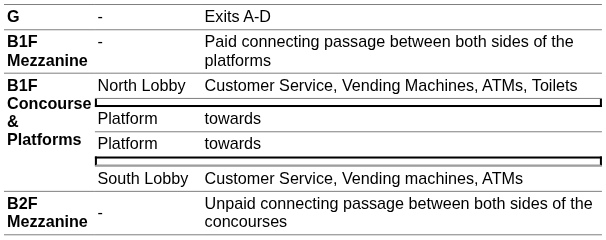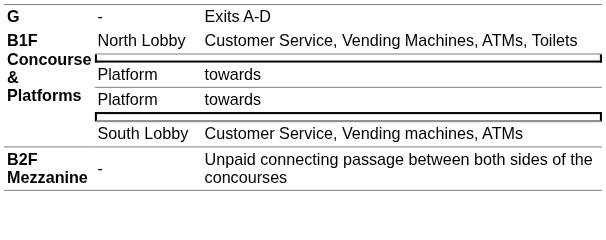- row: B1F Mezzanine | - | Paid connecting passage between both sides of the platforms
